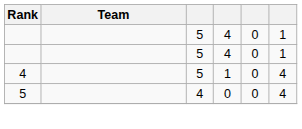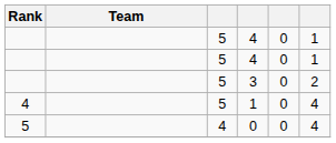+ row: 5 | 3 | 0 | 2
